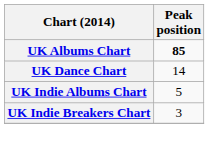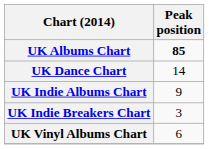UK Indie Albums Chart | Peak position: 5 -> 9
+ row: UK Vinyl Albums Chart | 6
